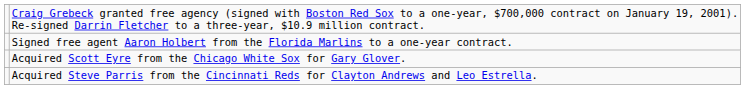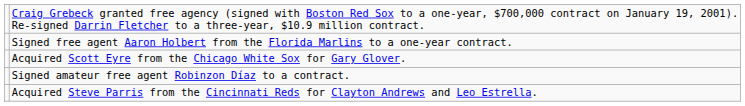+ row: Signed amateur free agent Robinzon Díaz to a contract.
